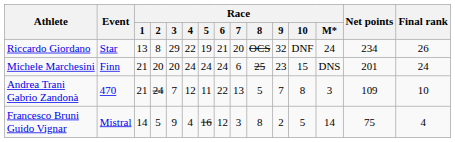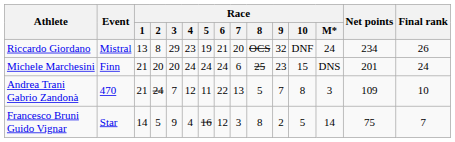Riccardo Giordano | Event: Star -> Mistral
Riccardo Giordano | Race / 4: 22 -> 23
Francesco Bruni Guido Vignar | Event: Mistral -> Star
Francesco Bruni Guido Vignar | Final rank: 4 -> 7
